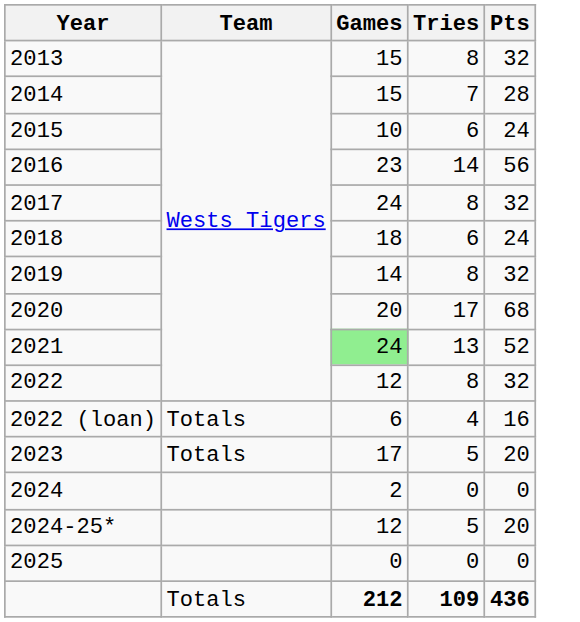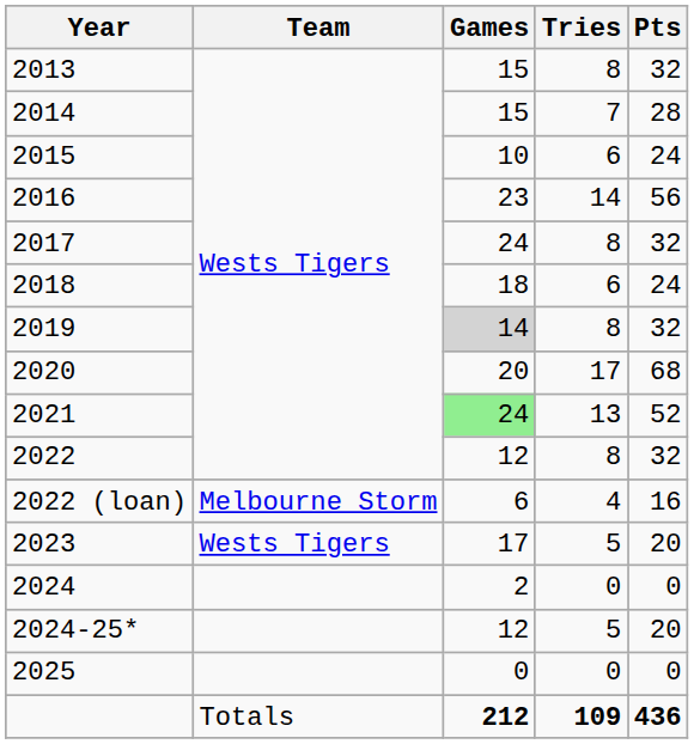2019 | Games: no background -> lightgrey background
2022 (loan) | Team: Totals -> Melbourne Storm
2023 | Team: Totals -> Wests Tigers
